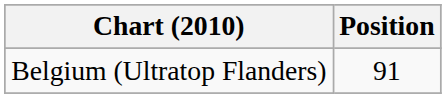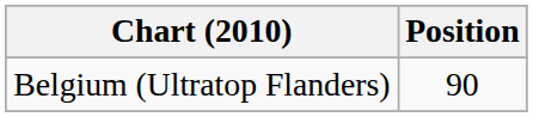Belgium (Ultratop Flanders) | Position: 91 -> 90
